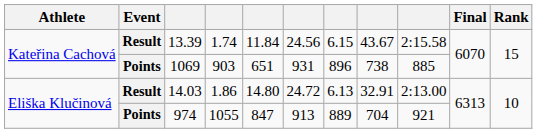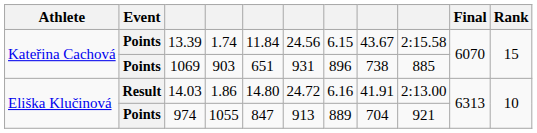13.39 | Event: Result -> Points
14.03 | column 7: 6.13 -> 6.16
14.03 | column 8: 32.91 -> 41.91
